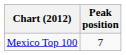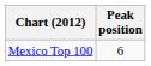Mexico Top 100 | Peak position: 7 -> 6
